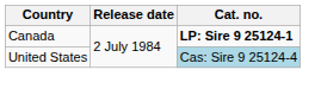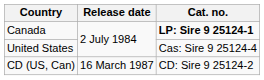United States | Cat. no.: lightblue background -> no background
+ row: CD (US, Can) | 16 March 1987 | CD: Sire 9 25124-2
